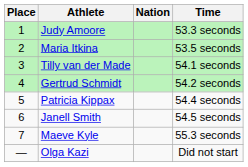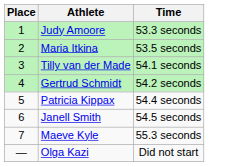- column: Nation
